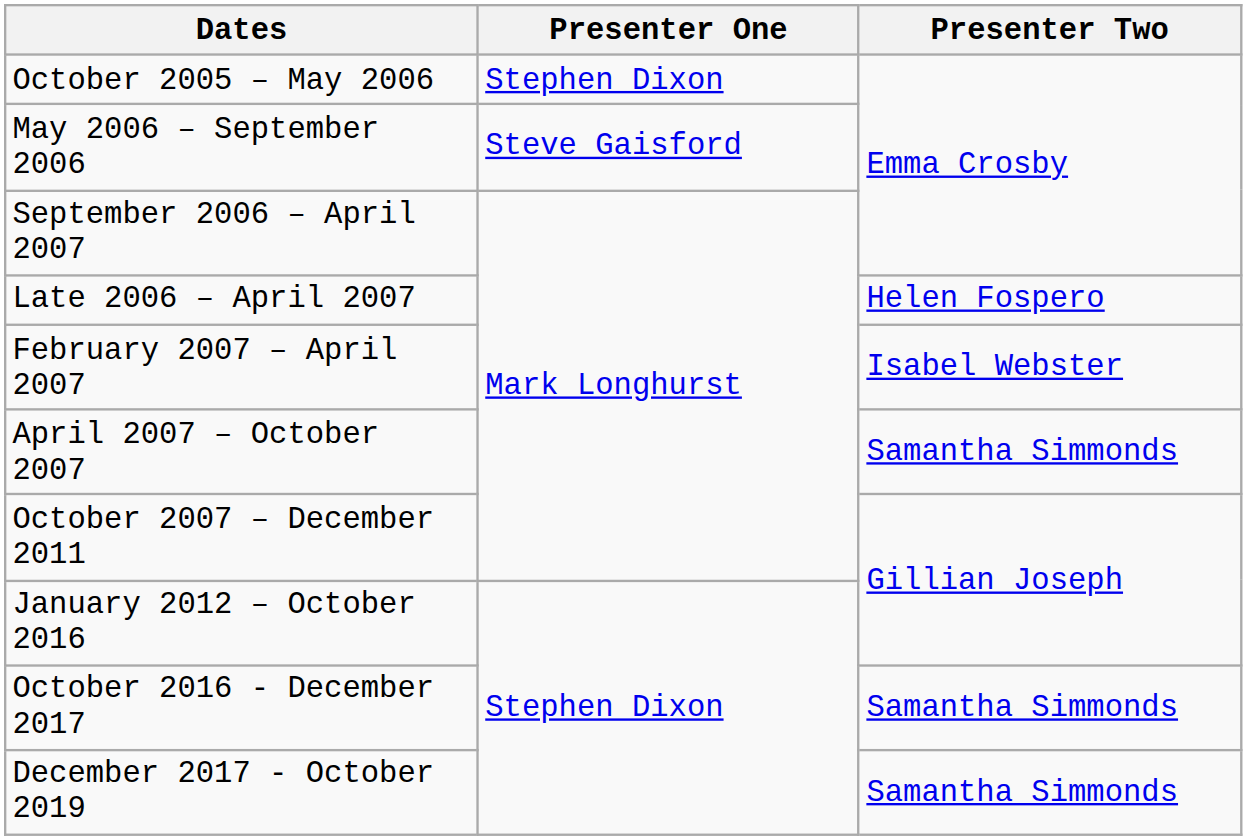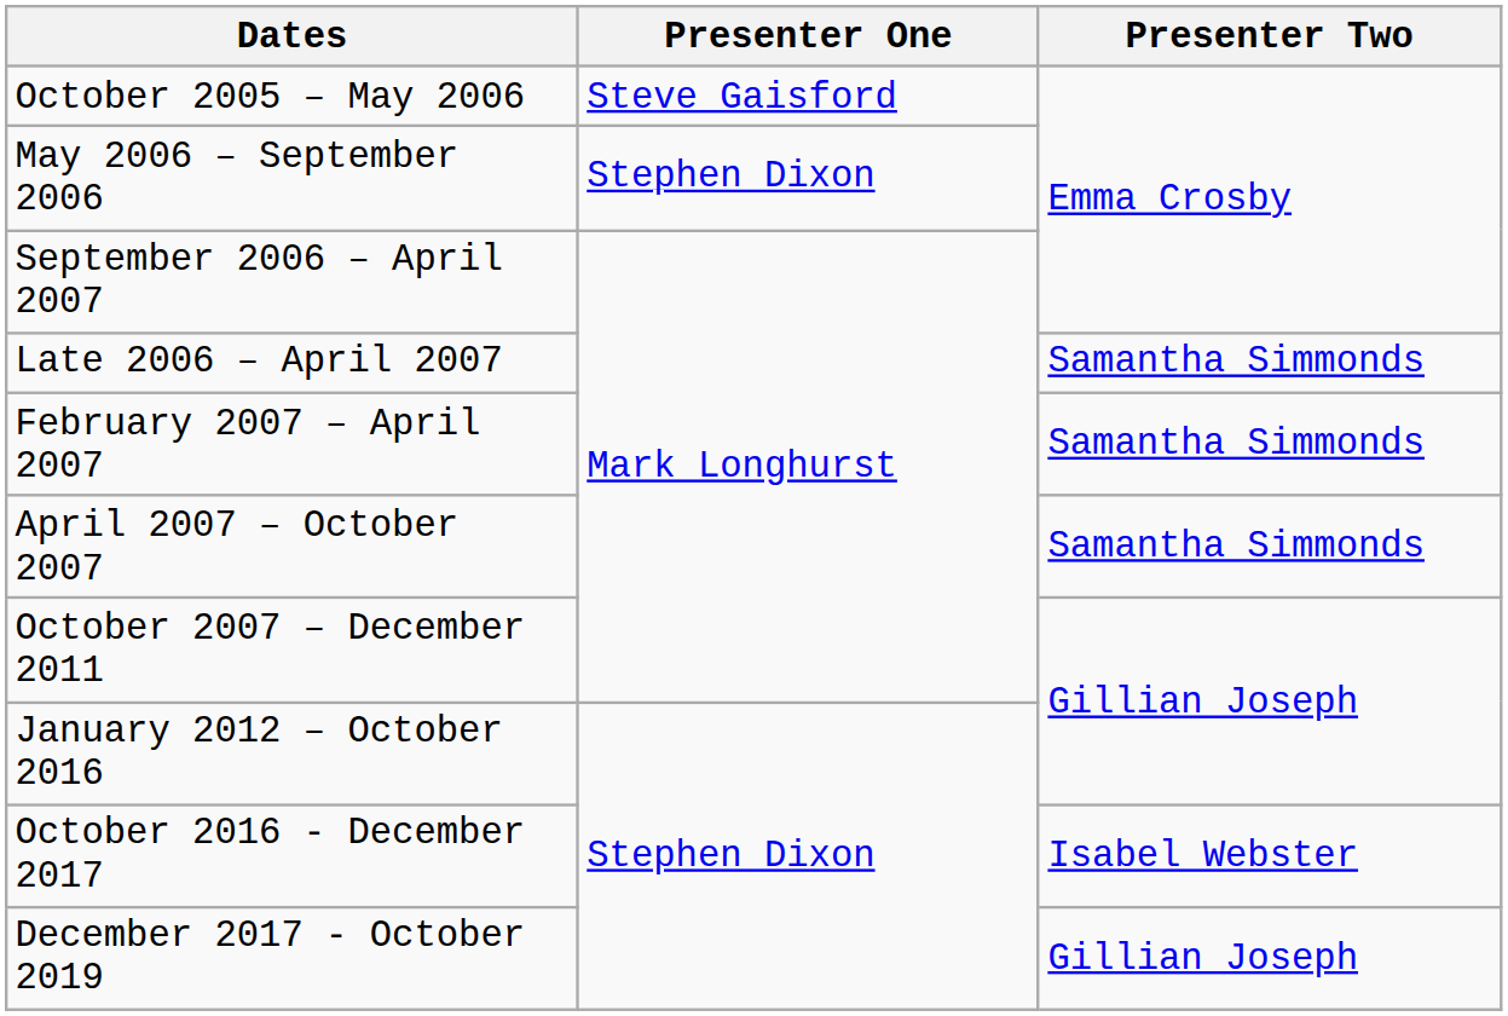October 2005 – May 2006 | Presenter One: Stephen Dixon -> Steve Gaisford
May 2006 – September 2006 | Presenter One: Steve Gaisford -> Stephen Dixon
Late 2006 – April 2007 | Presenter Two: Helen Fospero -> Samantha Simmonds
February 2007 – April 2007 | Presenter Two: Isabel Webster -> Samantha Simmonds
October 2016 - December 2017 | Presenter Two: Samantha Simmonds -> Isabel Webster
December 2017 - October 2019 | Presenter Two: Samantha Simmonds -> Gillian Joseph
